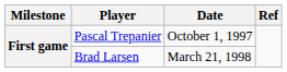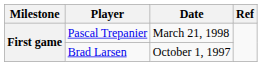Pascal Trepanier | Date: October 1, 1997 -> March 21, 1998
Brad Larsen | Date: March 21, 1998 -> October 1, 1997
